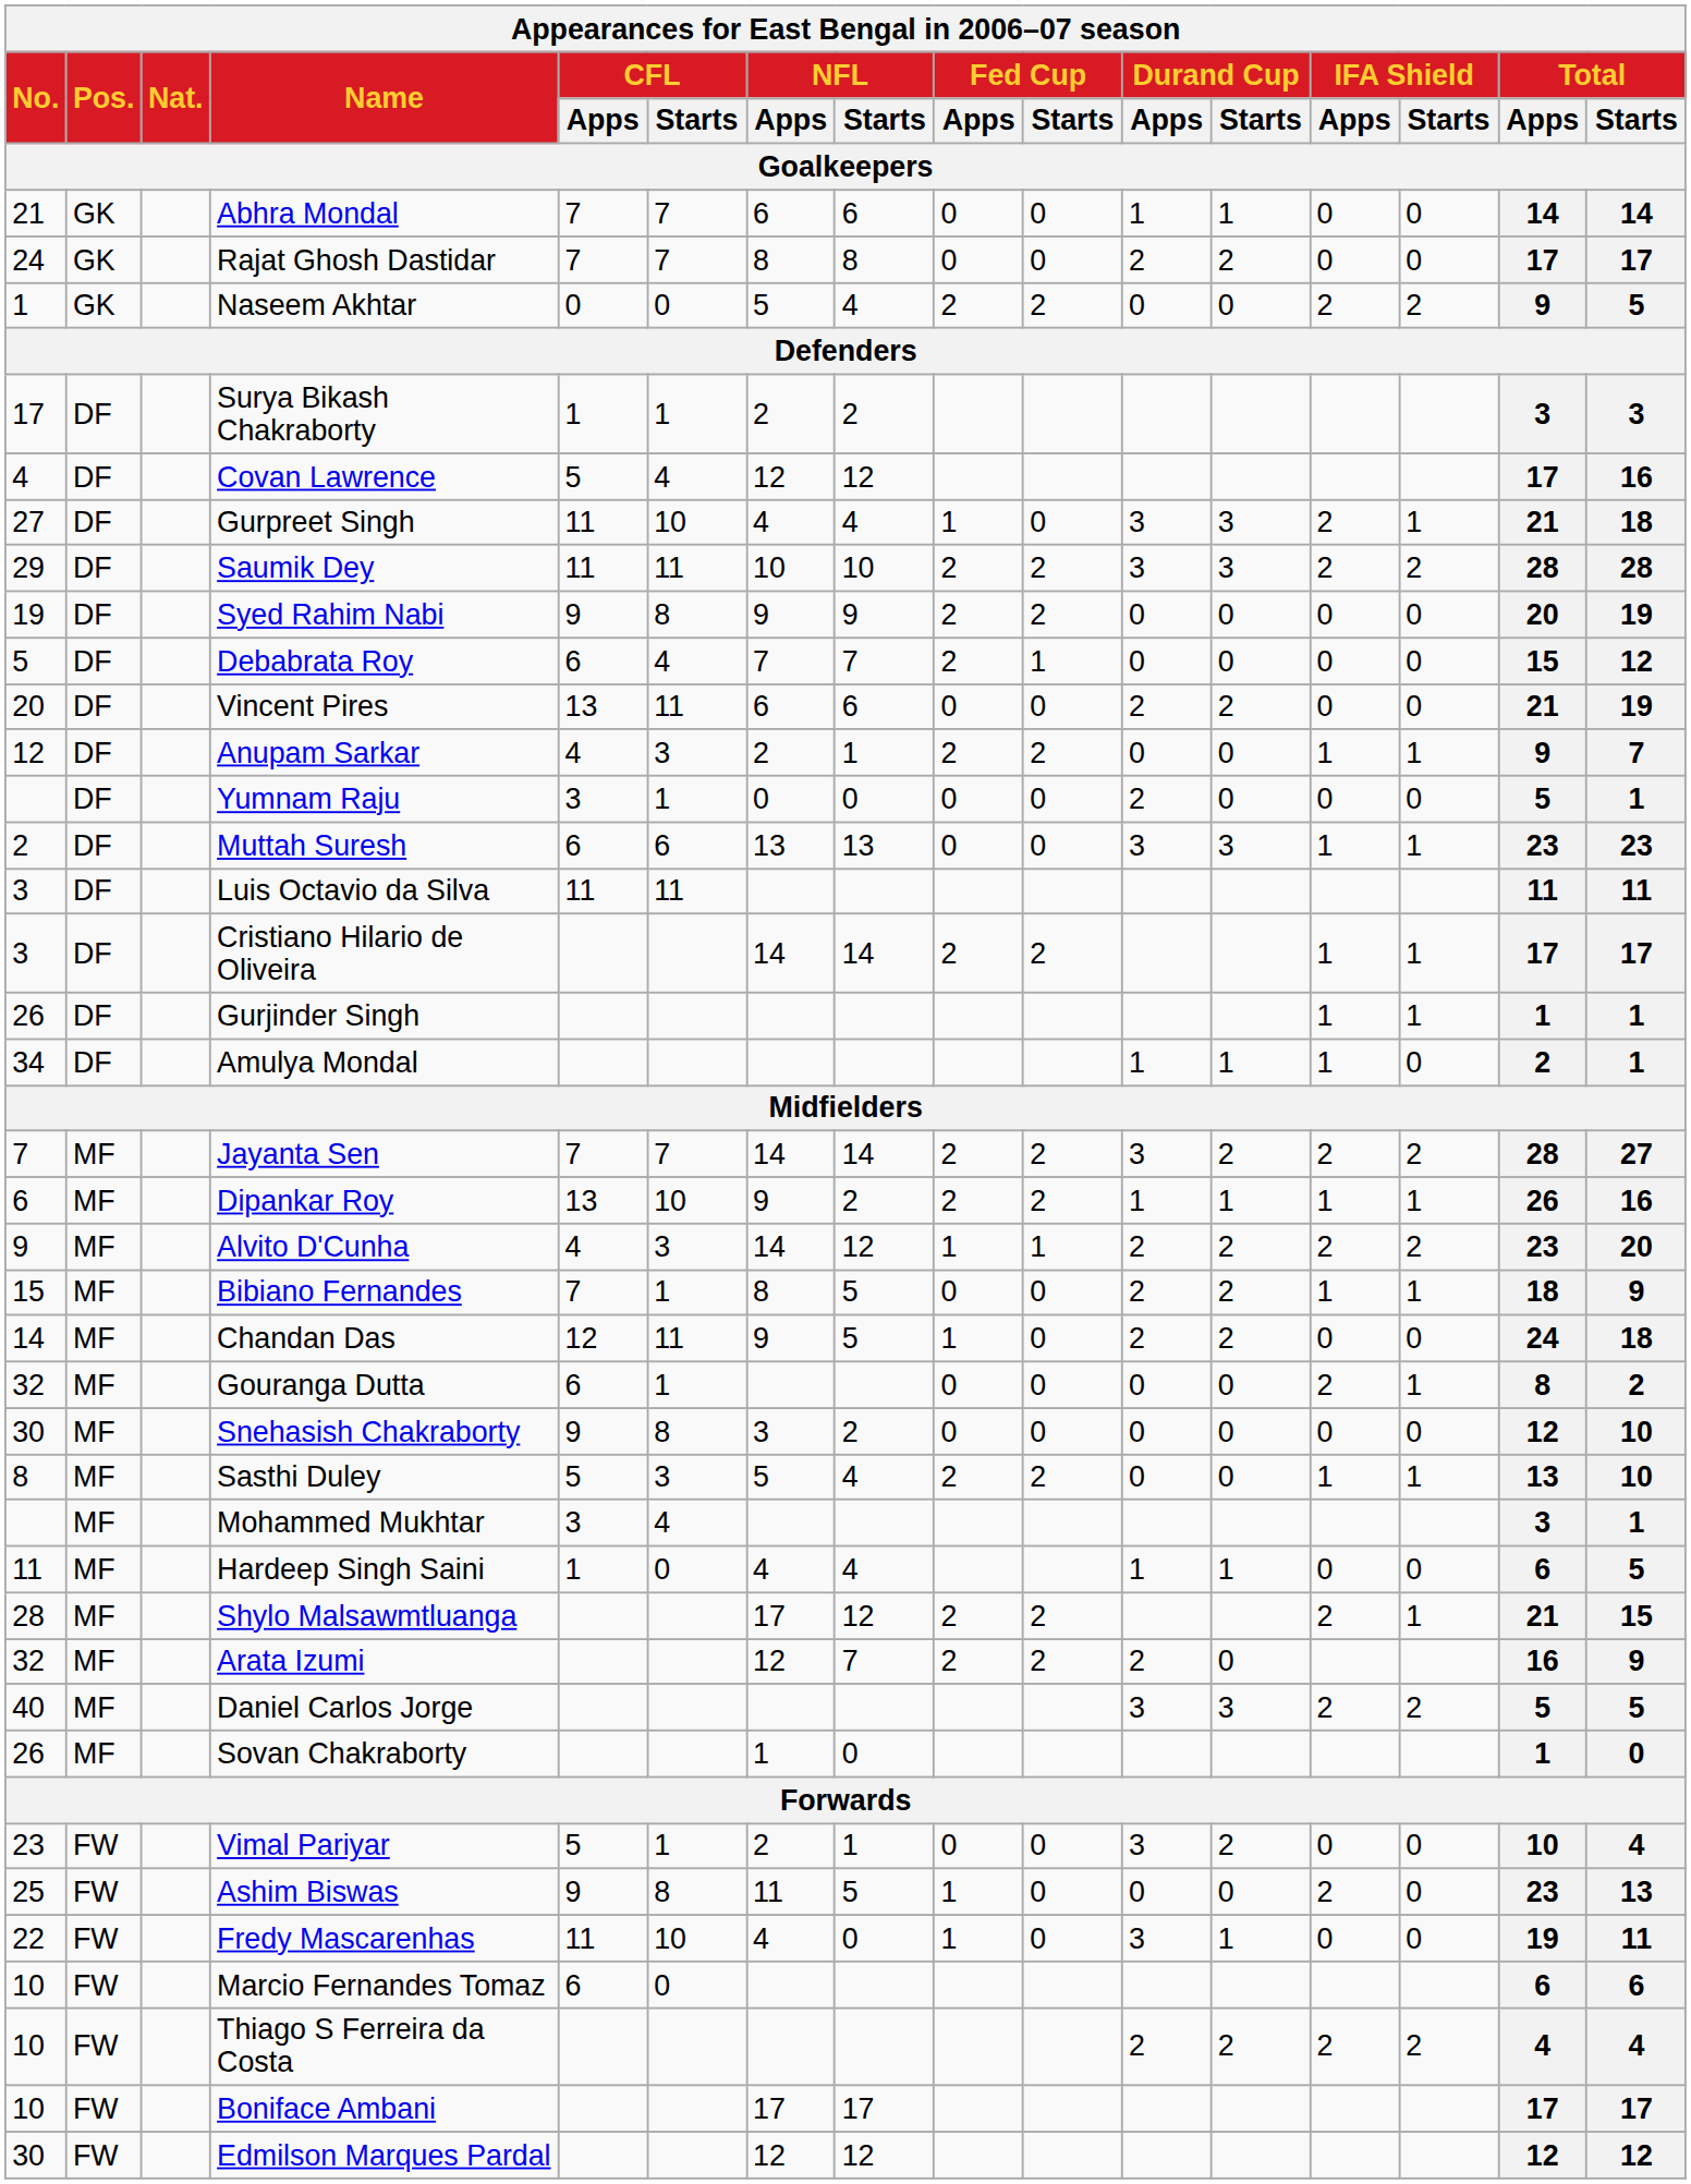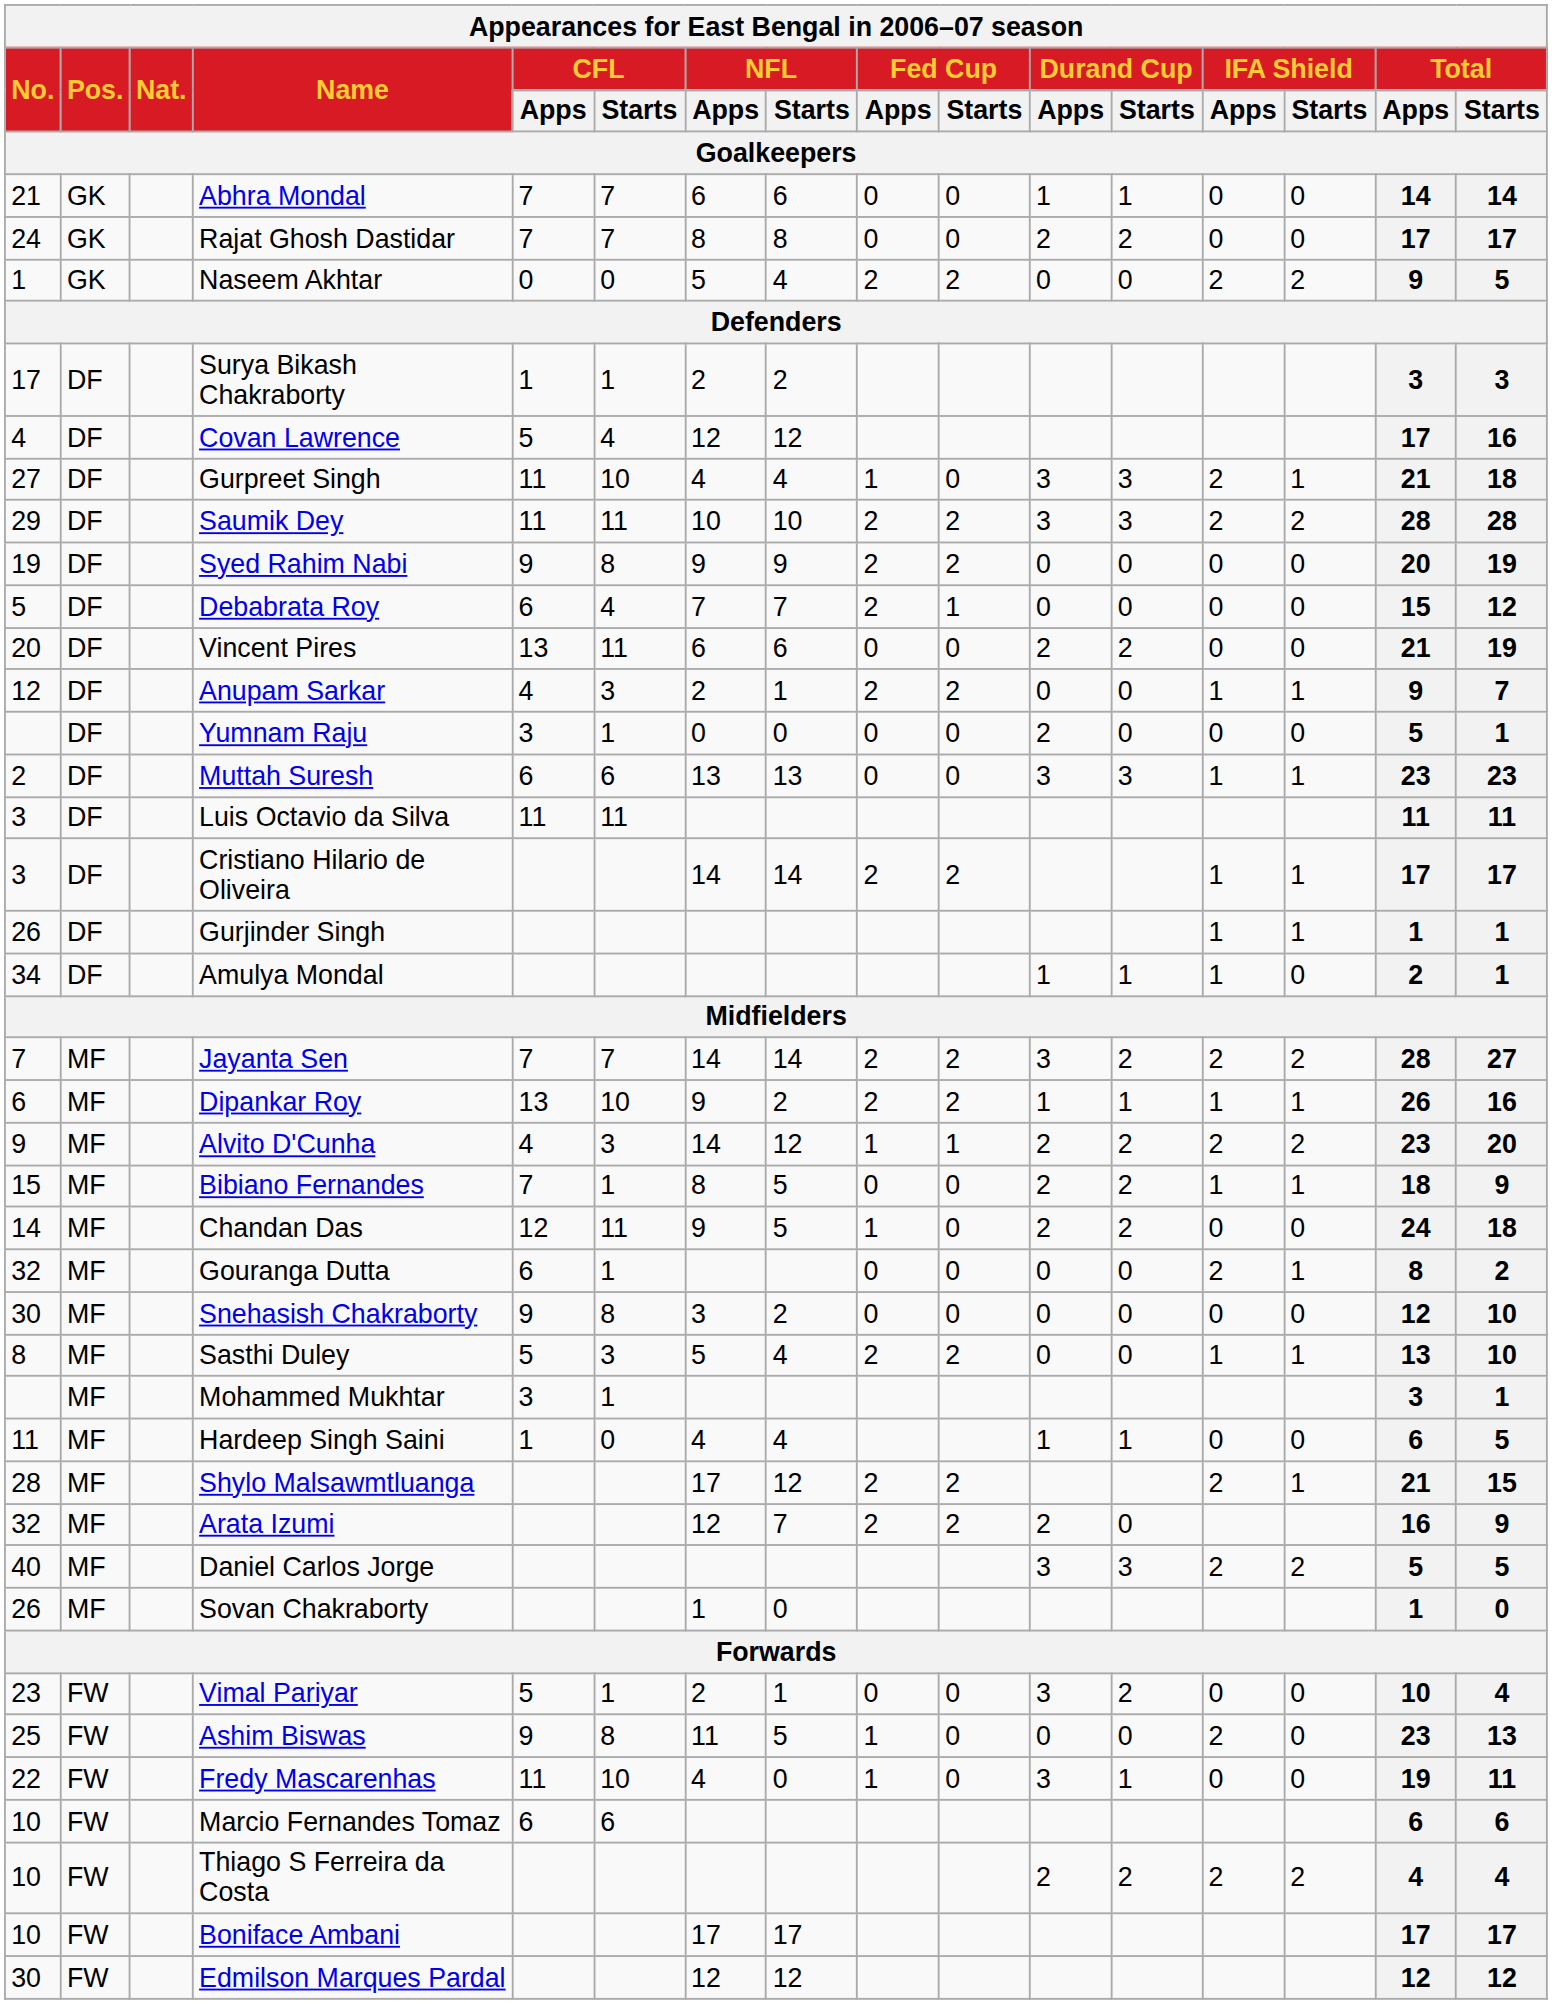Mohammed Mukhtar | CFL / Starts / Goalkeepers: 4 -> 1
Marcio Fernandes Tomaz | CFL / Starts / Goalkeepers: 0 -> 6
